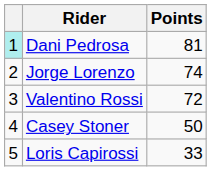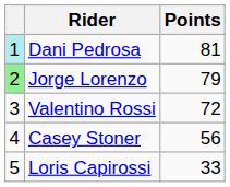Jorge Lorenzo | column 1: no background -> lightgreen background
Jorge Lorenzo | Points: 74 -> 79
Casey Stoner | Points: 50 -> 56
